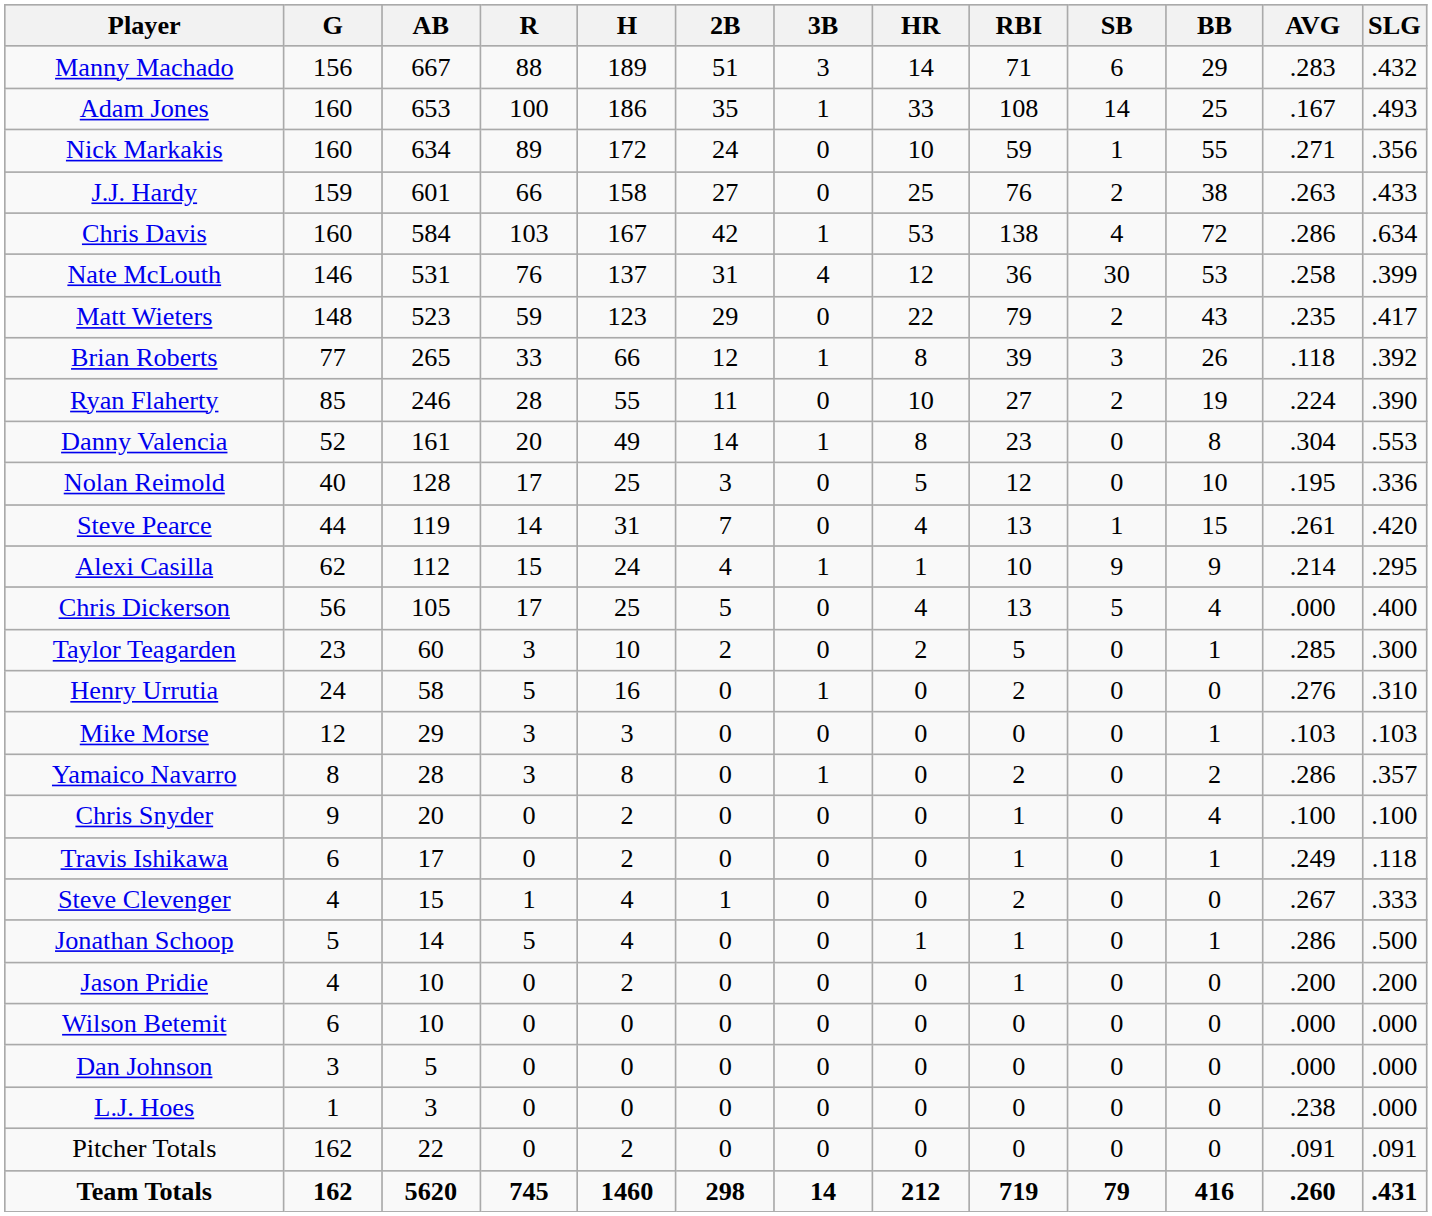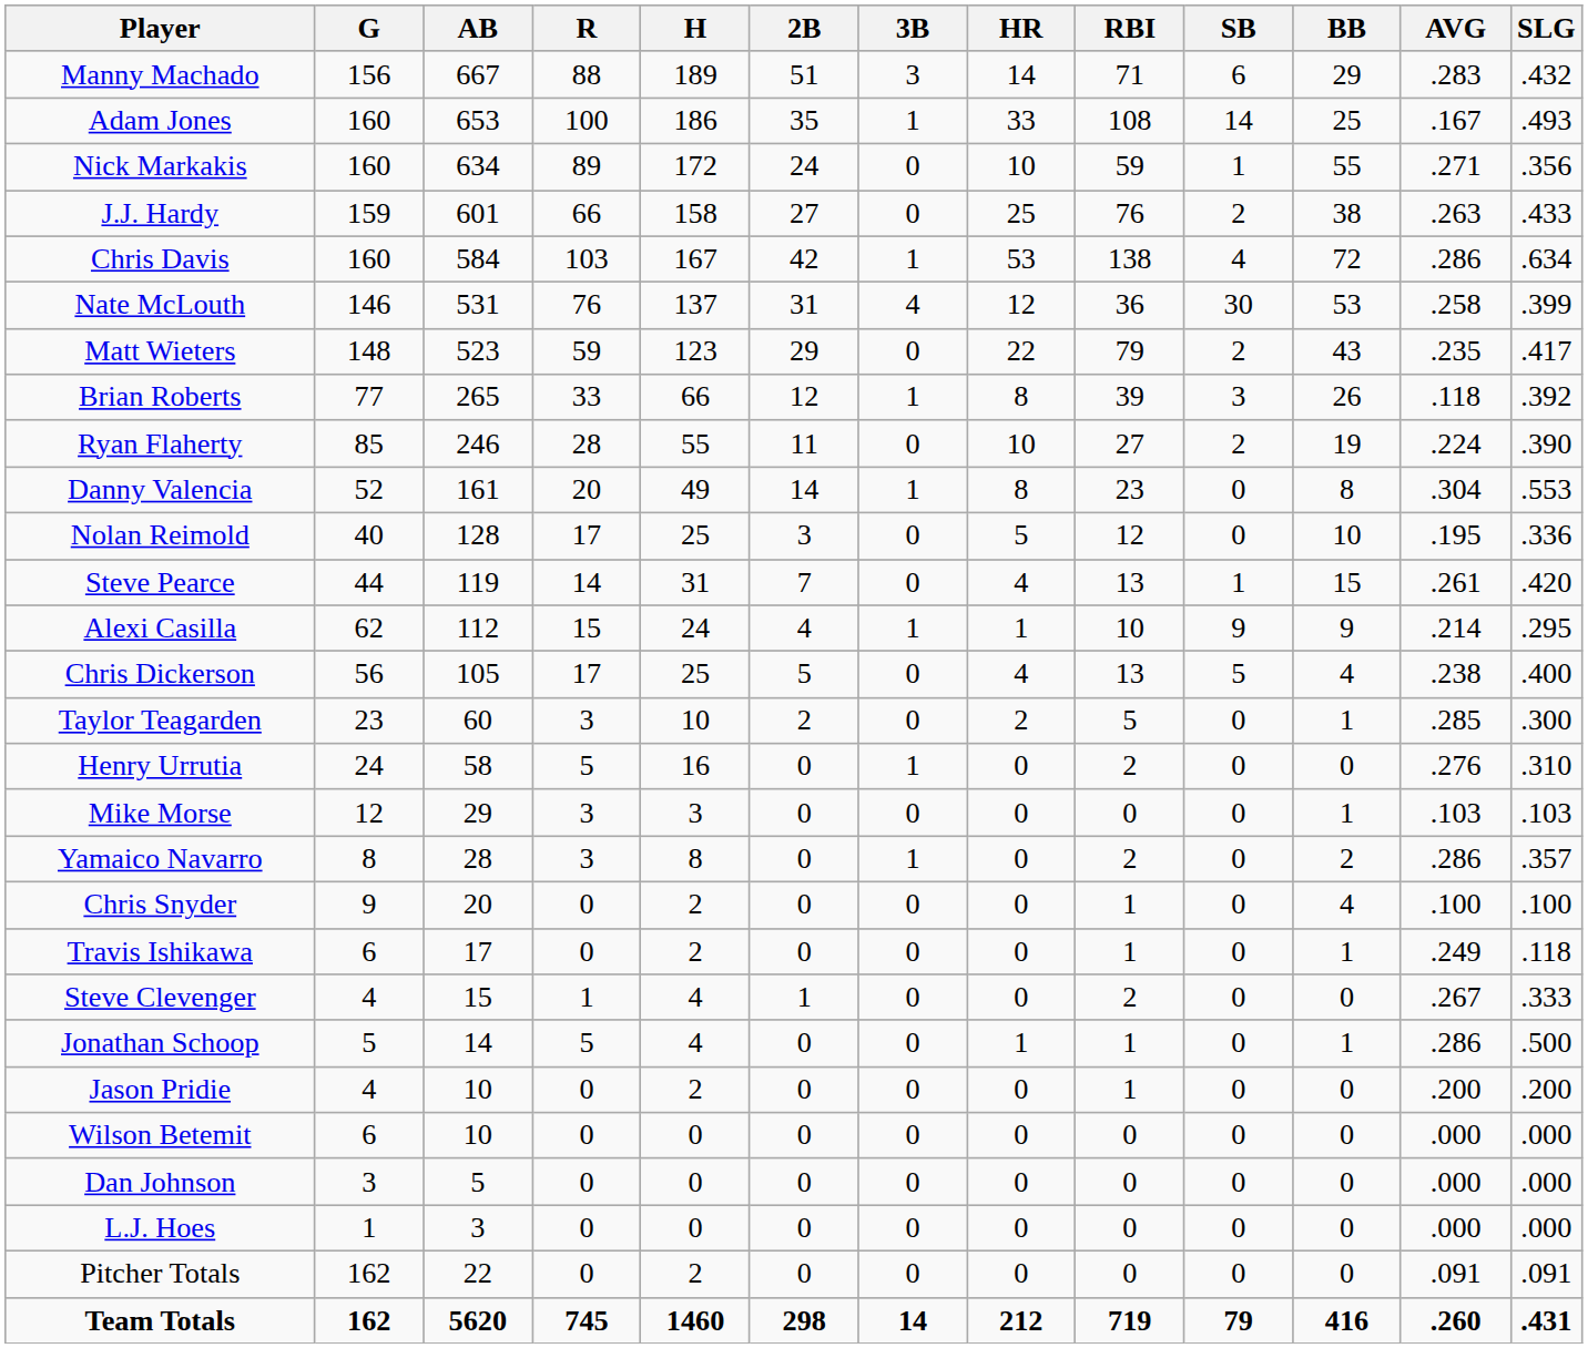Chris Dickerson | AVG: .000 -> .238
L.J. Hoes | AVG: .238 -> .000
